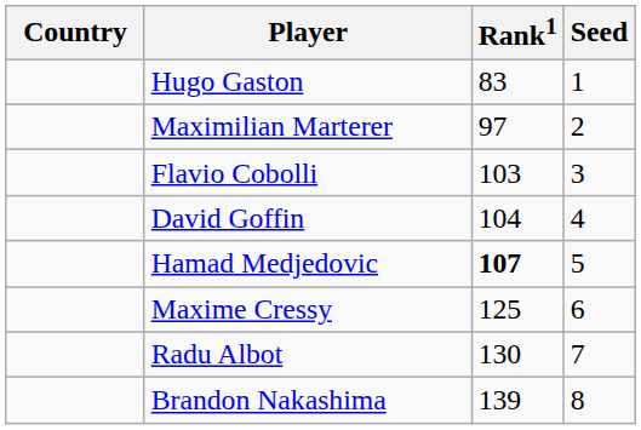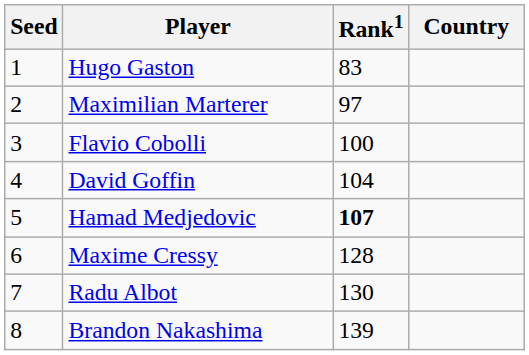columns swapped: Country <-> Seed
Flavio Cobolli | Rank1: 103 -> 100
Maxime Cressy | Rank1: 125 -> 128
